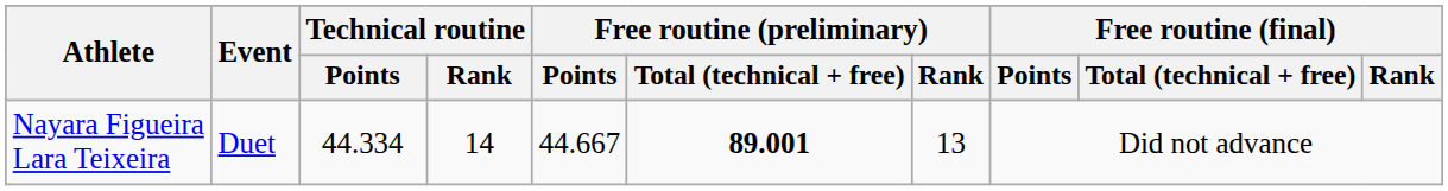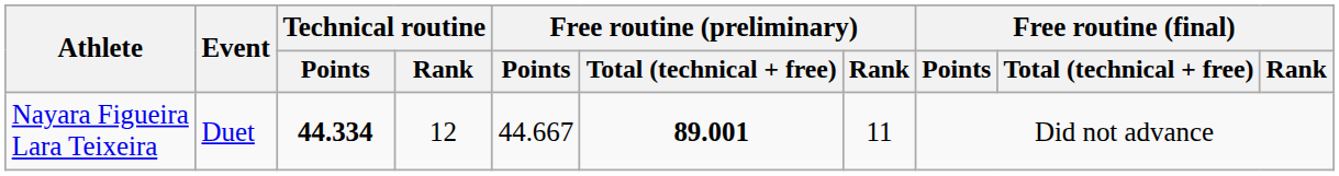Nayara Figueira Lara Teixeira | Technical routine / Points: normal -> bold
Nayara Figueira Lara Teixeira | Technical routine / Rank: 14 -> 12
Nayara Figueira Lara Teixeira | Free routine (preliminary) / Rank: 13 -> 11
